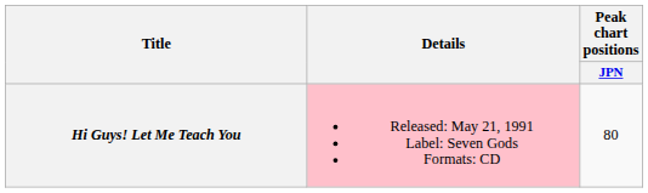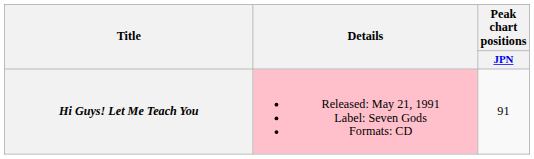Hi Guys! Let Me Teach You | Peak chart positions / JPN: 80 -> 91
